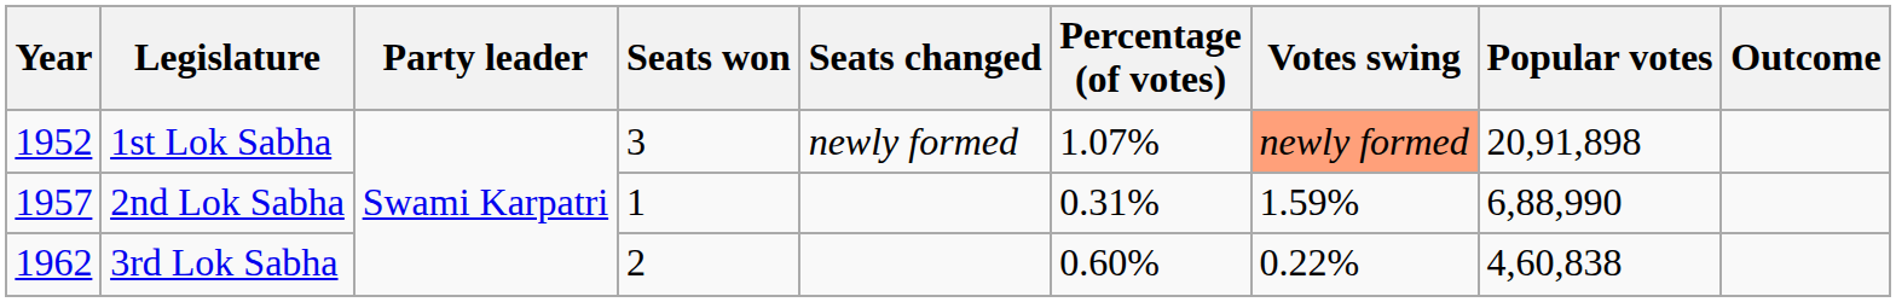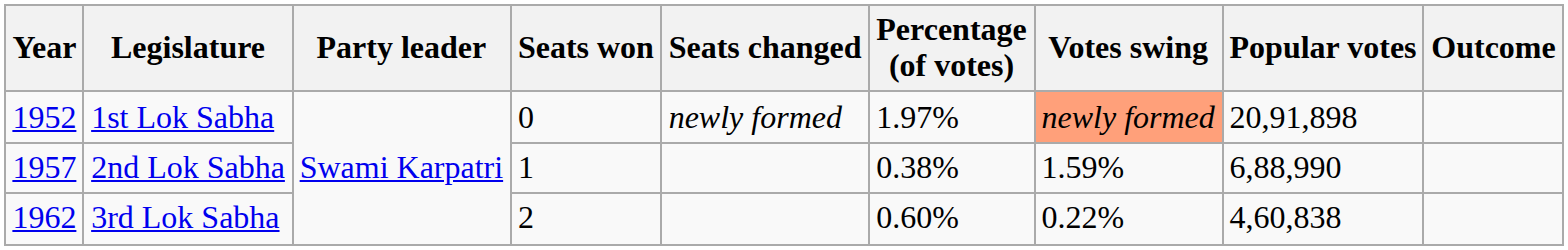1st Lok Sabha | Seats won: 3 -> 0
1st Lok Sabha | Percentage (of votes): 1.07% -> 1.97%
2nd Lok Sabha | Percentage (of votes): 0.31% -> 0.38%
